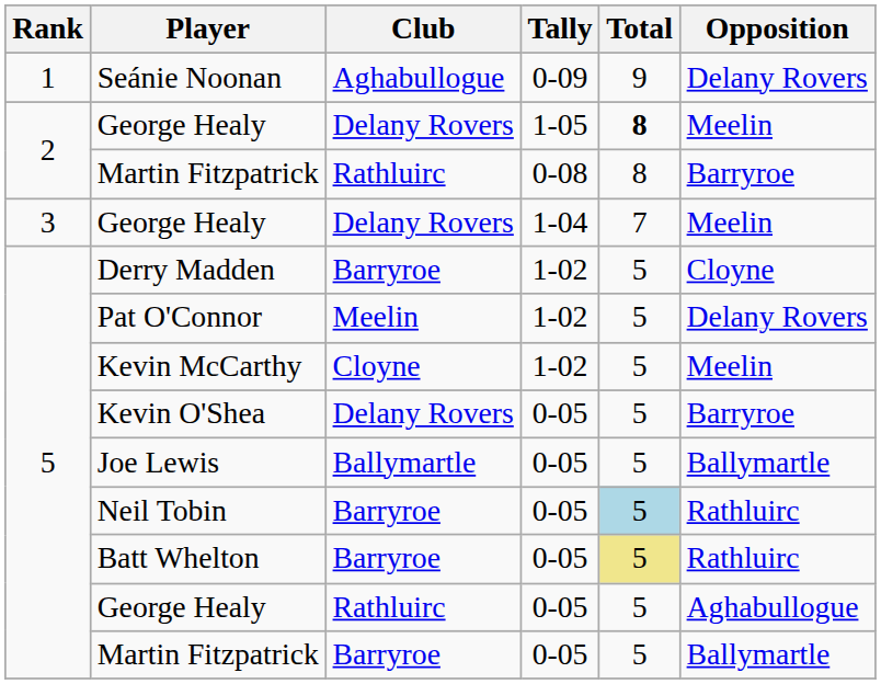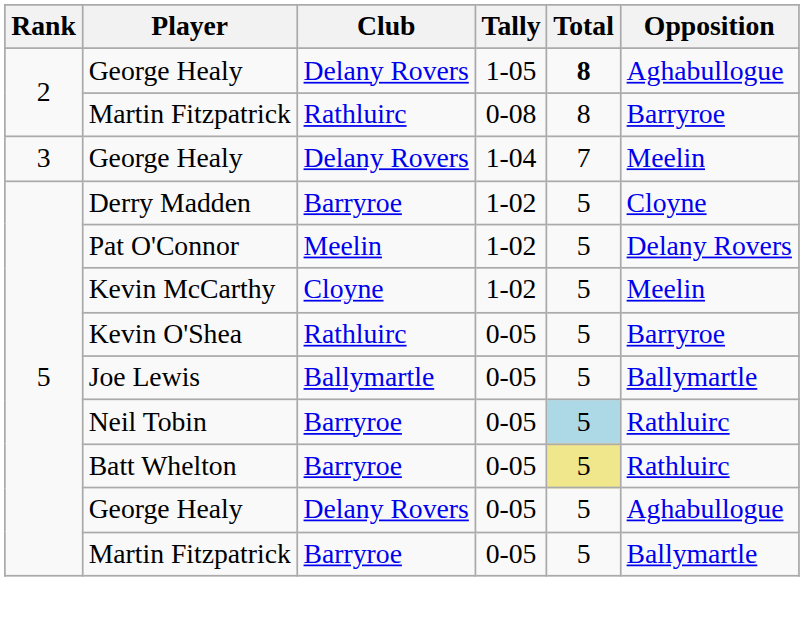- row: 1 | Seánie Noonan | Aghabullogue | 0-09 | 9 | Delany Rovers
George Healy / 1-05 | Opposition: Meelin -> Aghabullogue
Kevin O'Shea | Club: Delany Rovers -> Rathluirc
George Healy / 0-05 | Club: Rathluirc -> Delany Rovers
